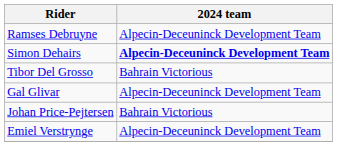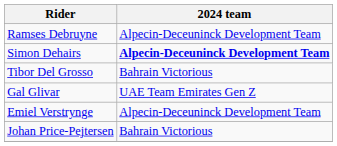Gal Glivar | 2024 team: Alpecin-Deceuninck Development Team -> UAE Team Emirates Gen Z
rows swapped: Johan Price-Pejtersen <-> Emiel Verstrynge
